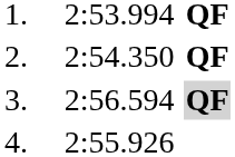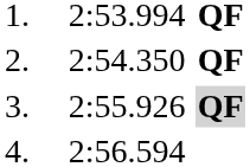3. | column 3: 2:56.594 -> 2:55.926
4. | column 3: 2:55.926 -> 2:56.594
